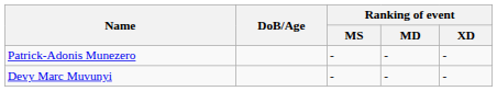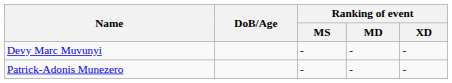rows swapped: Patrick-Adonis Munezero <-> Devy Marc Muvunyi
